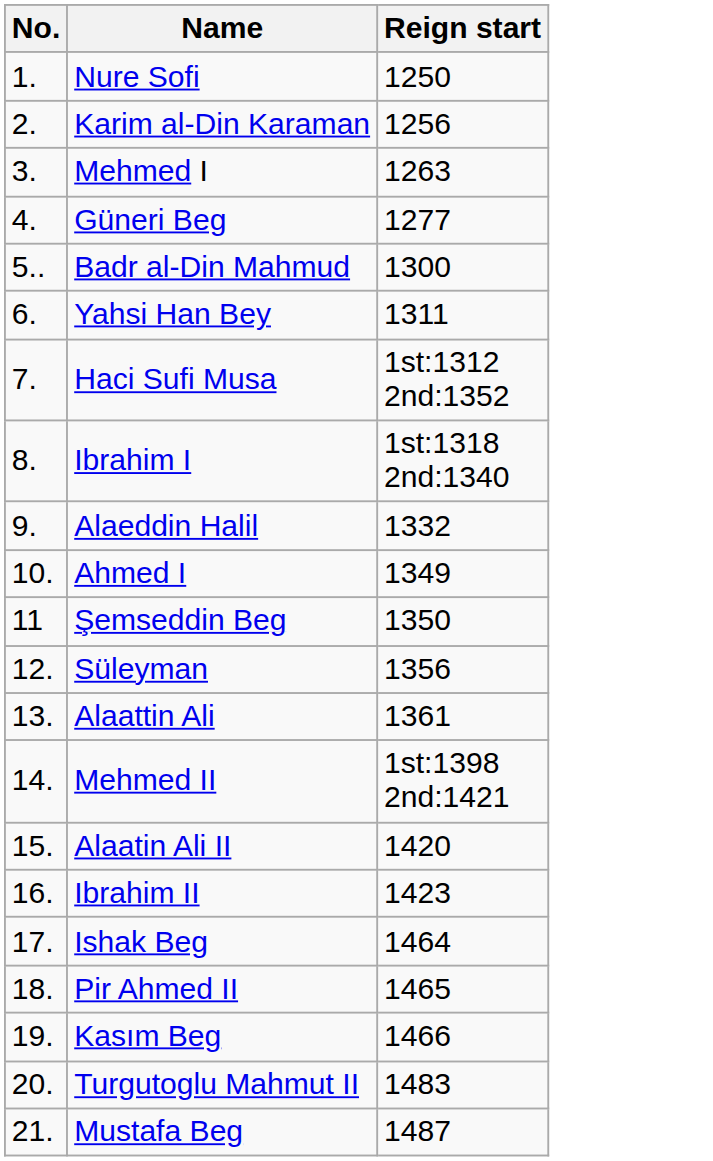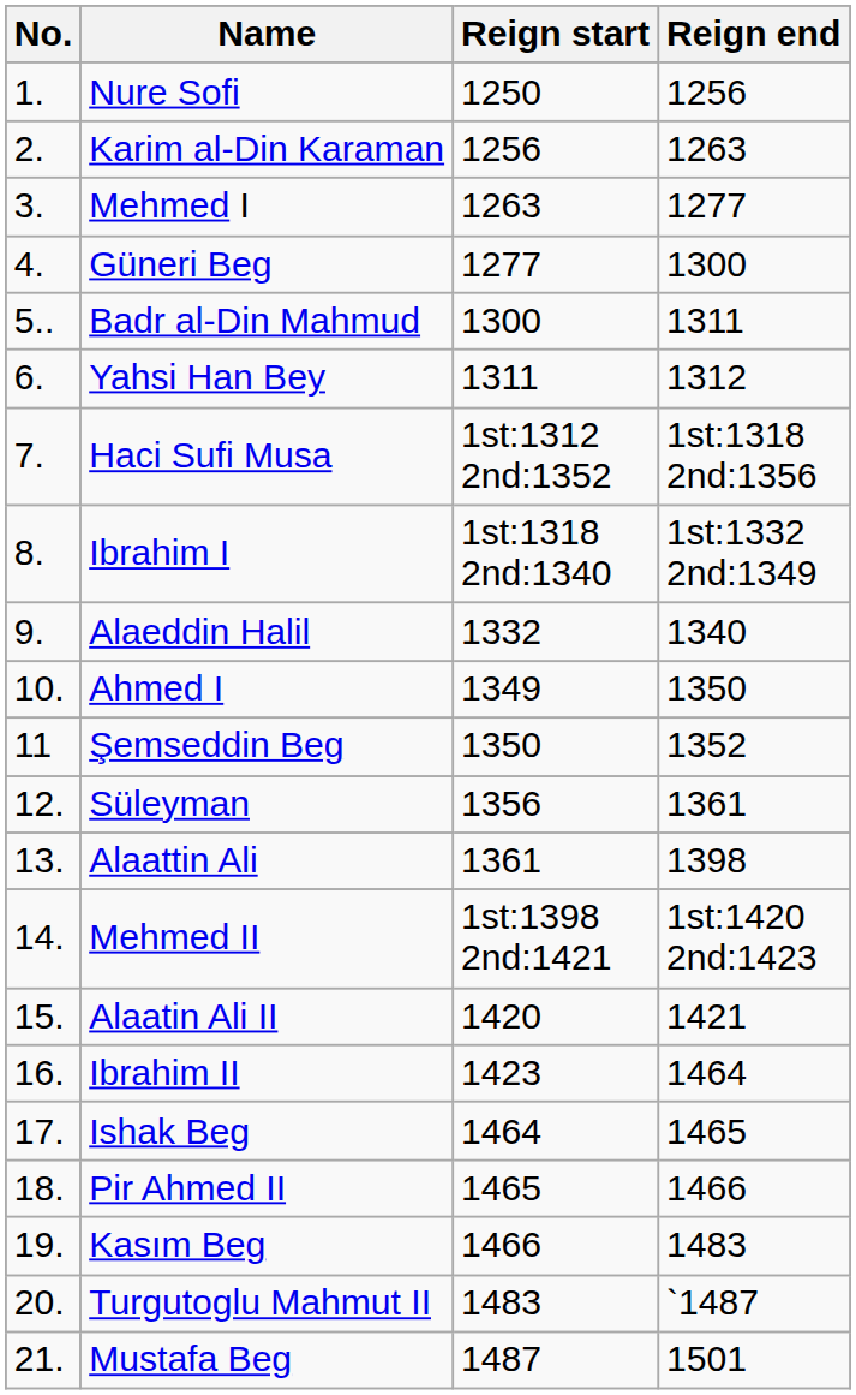+ column: Reign end | 1256 | 1263 | 1277 | 1300 | 1311 | 1312 | 1st:1318 2nd:1356 | 1st:1332 2nd:1349 | 1340 | 1350 | 1352 | 1361 | 1398 | 1st:1420 2nd:1423 | 1421 | 1464 | 1465 | 1466 | 1483 | `1487 | 1501
